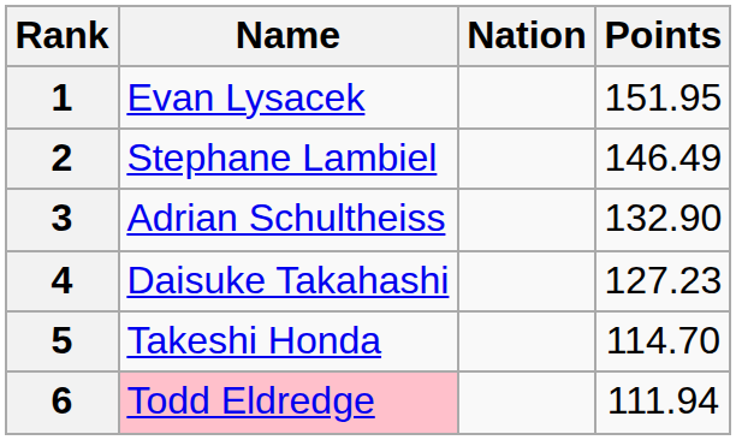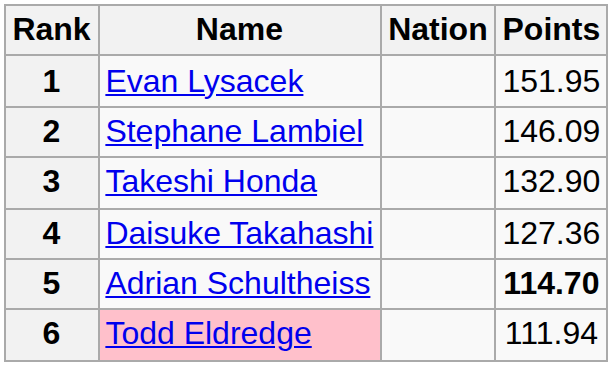2 | Points: 146.49 -> 146.09
3 | Name: Adrian Schultheiss -> Takeshi Honda
4 | Points: 127.23 -> 127.36
5 | Name: Takeshi Honda -> Adrian Schultheiss
5 | Points: normal -> bold
